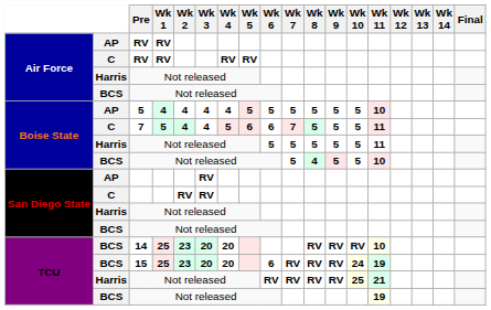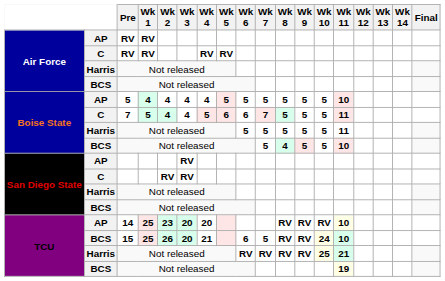14 | column 2: BCS -> AP
15 | Wk 2: 23 -> 26
15 | Wk 4: 20 -> 21
15 | Wk 7: RV -> 5
15 | Wk 11: 19 -> 10
